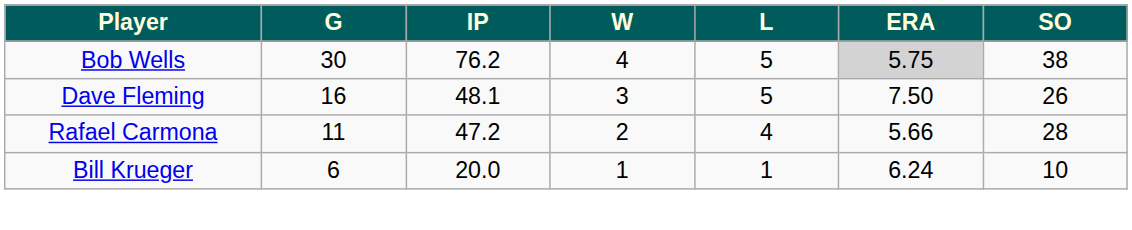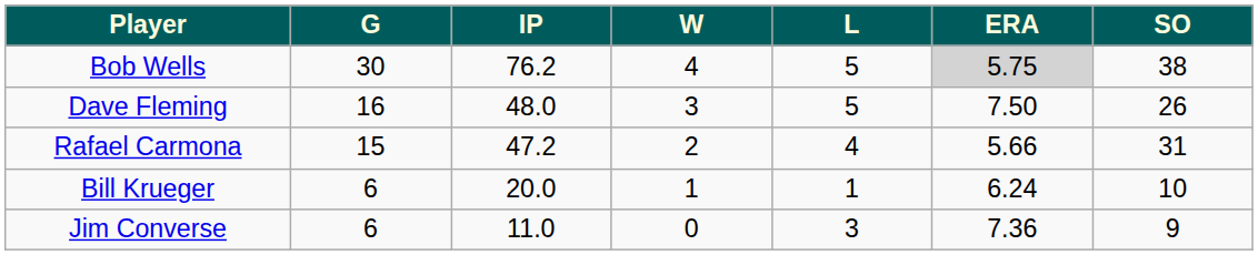Dave Fleming | IP: 48.1 -> 48.0
Rafael Carmona | G: 11 -> 15
Rafael Carmona | SO: 28 -> 31
+ row: Jim Converse | 6 | 11.0 | 0 | 3 | 7.36 | 9
